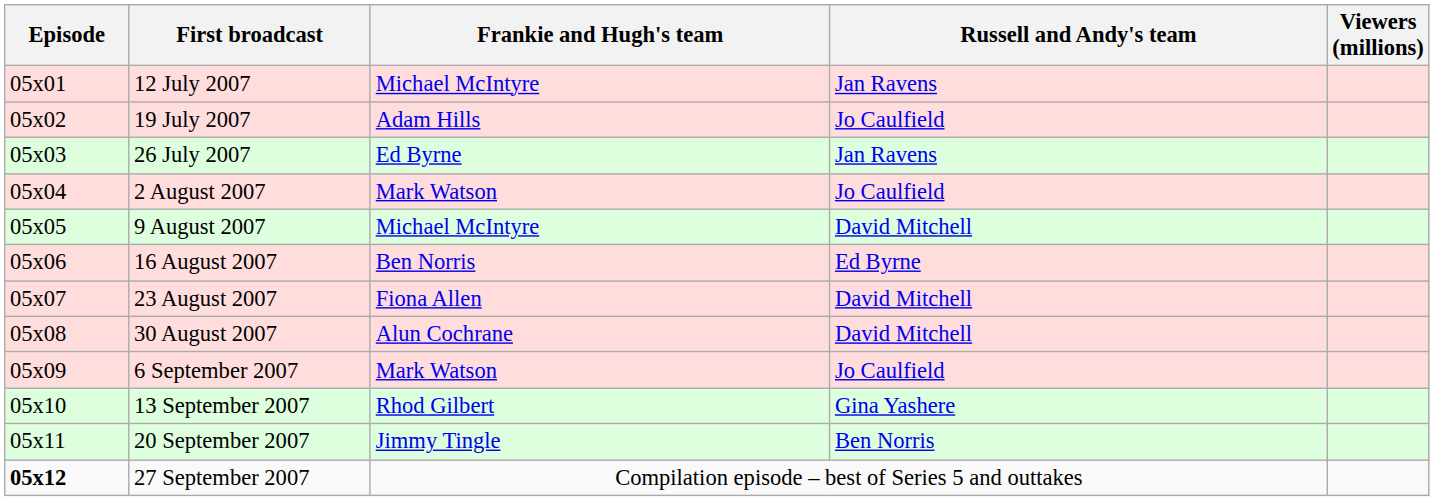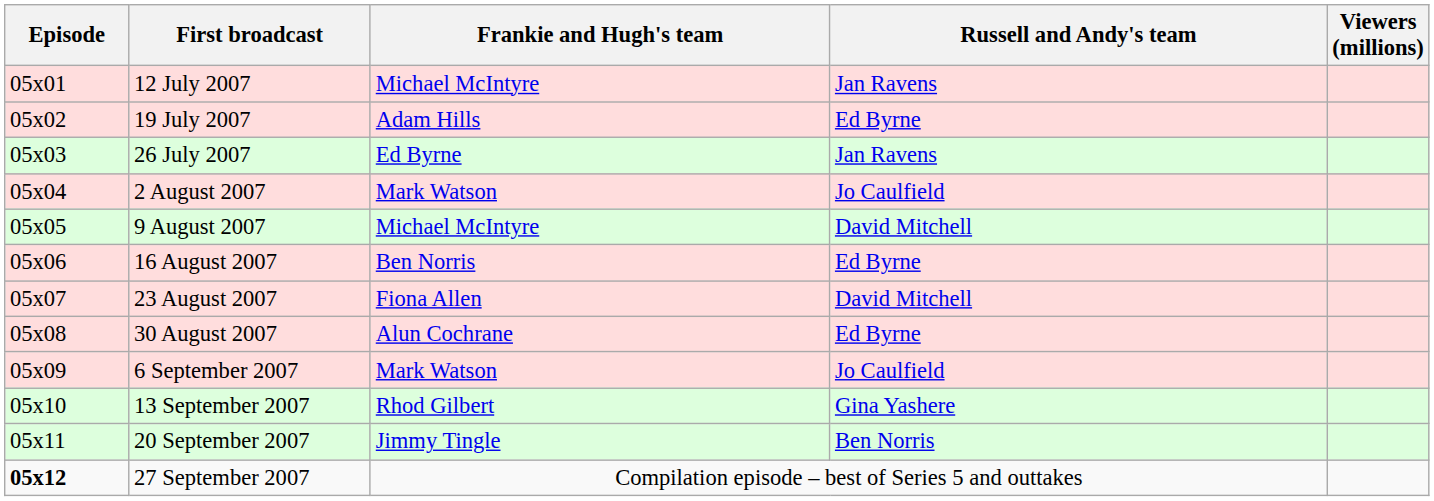19 July 2007 | Russell and Andy's team: Jo Caulfield -> Ed Byrne
30 August 2007 | Russell and Andy's team: David Mitchell -> Ed Byrne
